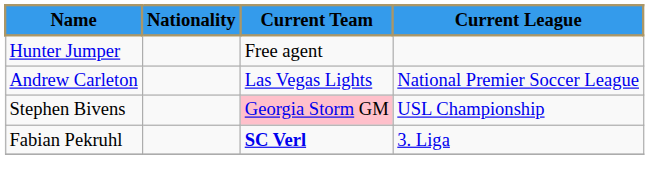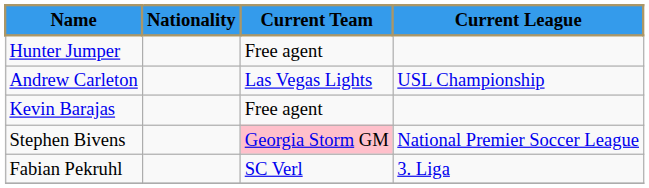Andrew Carleton | Current League: National Premier Soccer League -> USL Championship
+ row: Kevin Barajas | Free agent
Stephen Bivens | Current League: USL Championship -> National Premier Soccer League
Fabian Pekruhl | Current Team: bold -> normal
